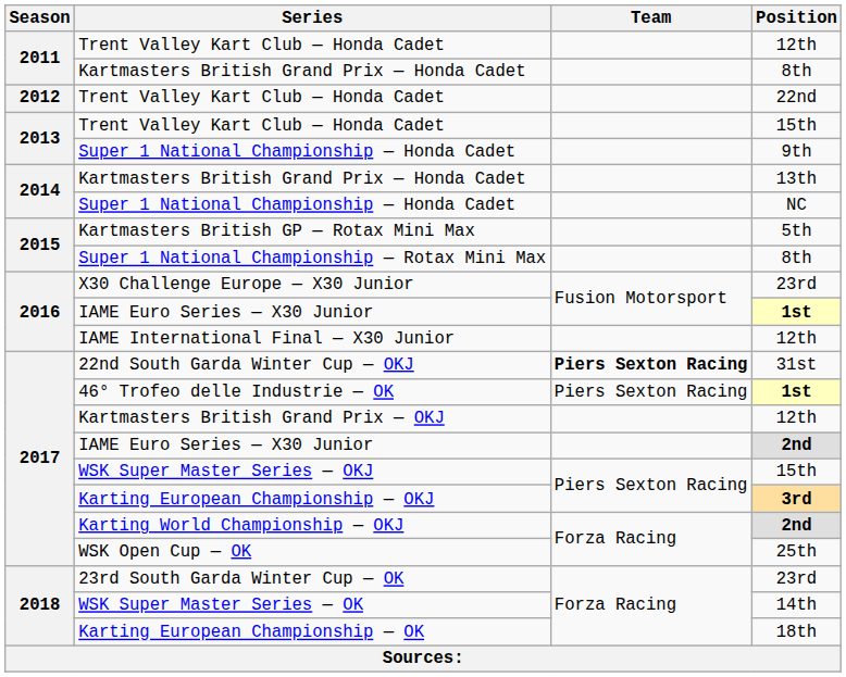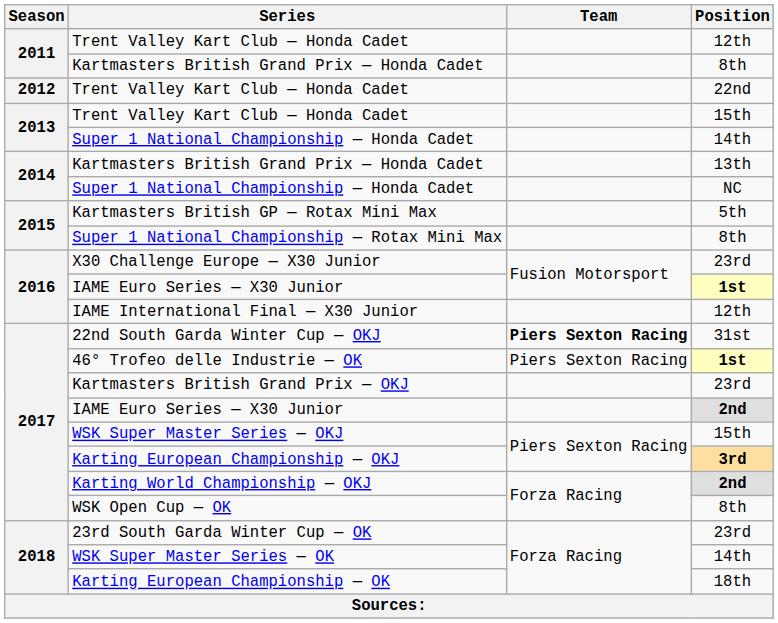2013 / Super 1 National Championship — Honda Cadet | Position: 9th -> 14th
Kartmasters British Grand Prix — OKJ | Position: 12th -> 23rd
WSK Open Cup — OK | Position: 25th -> 8th
